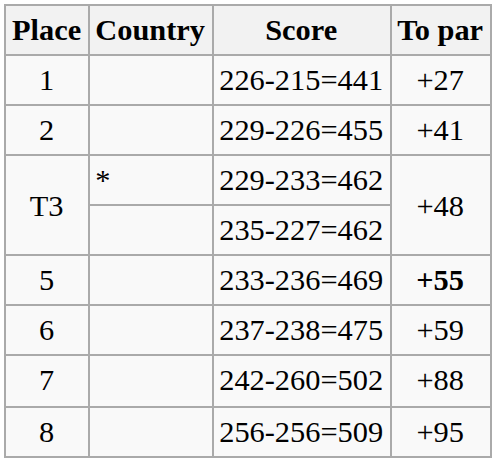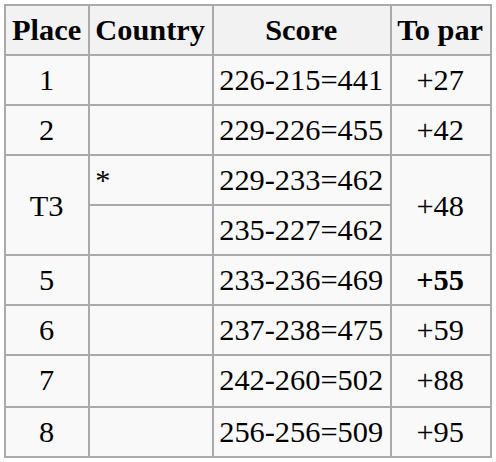229-226=455 | To par: +41 -> +42
